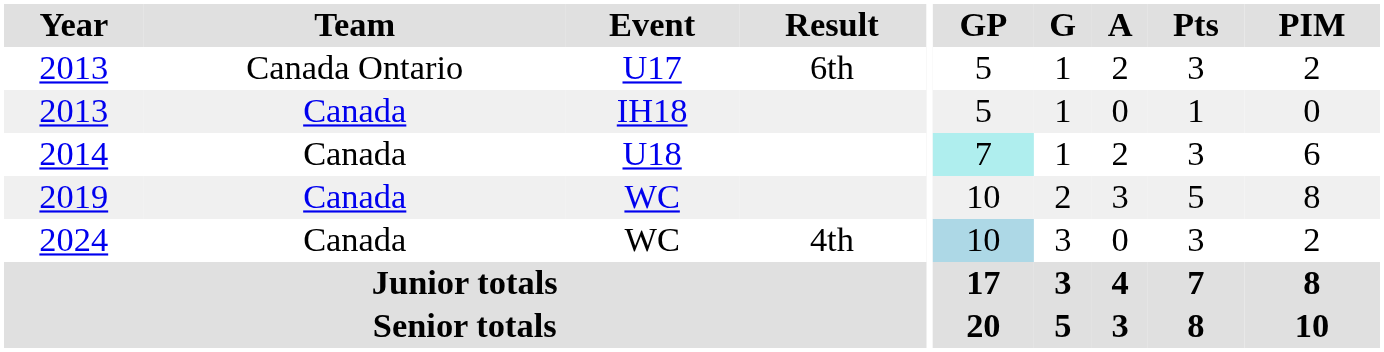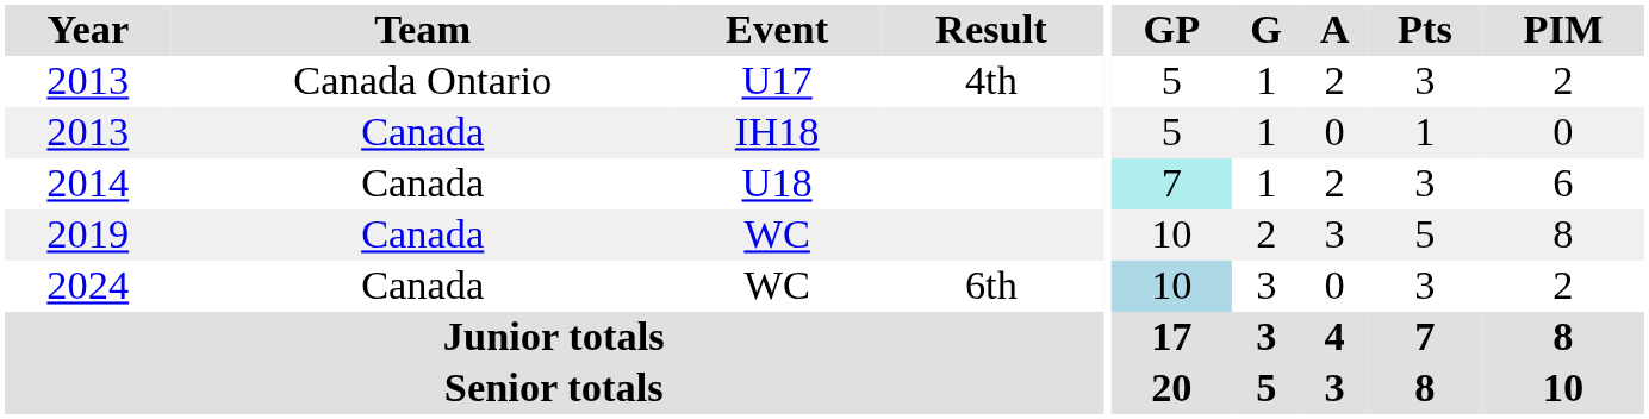2013 / U17 | Result: 6th -> 4th
2024 | Result: 4th -> 6th
